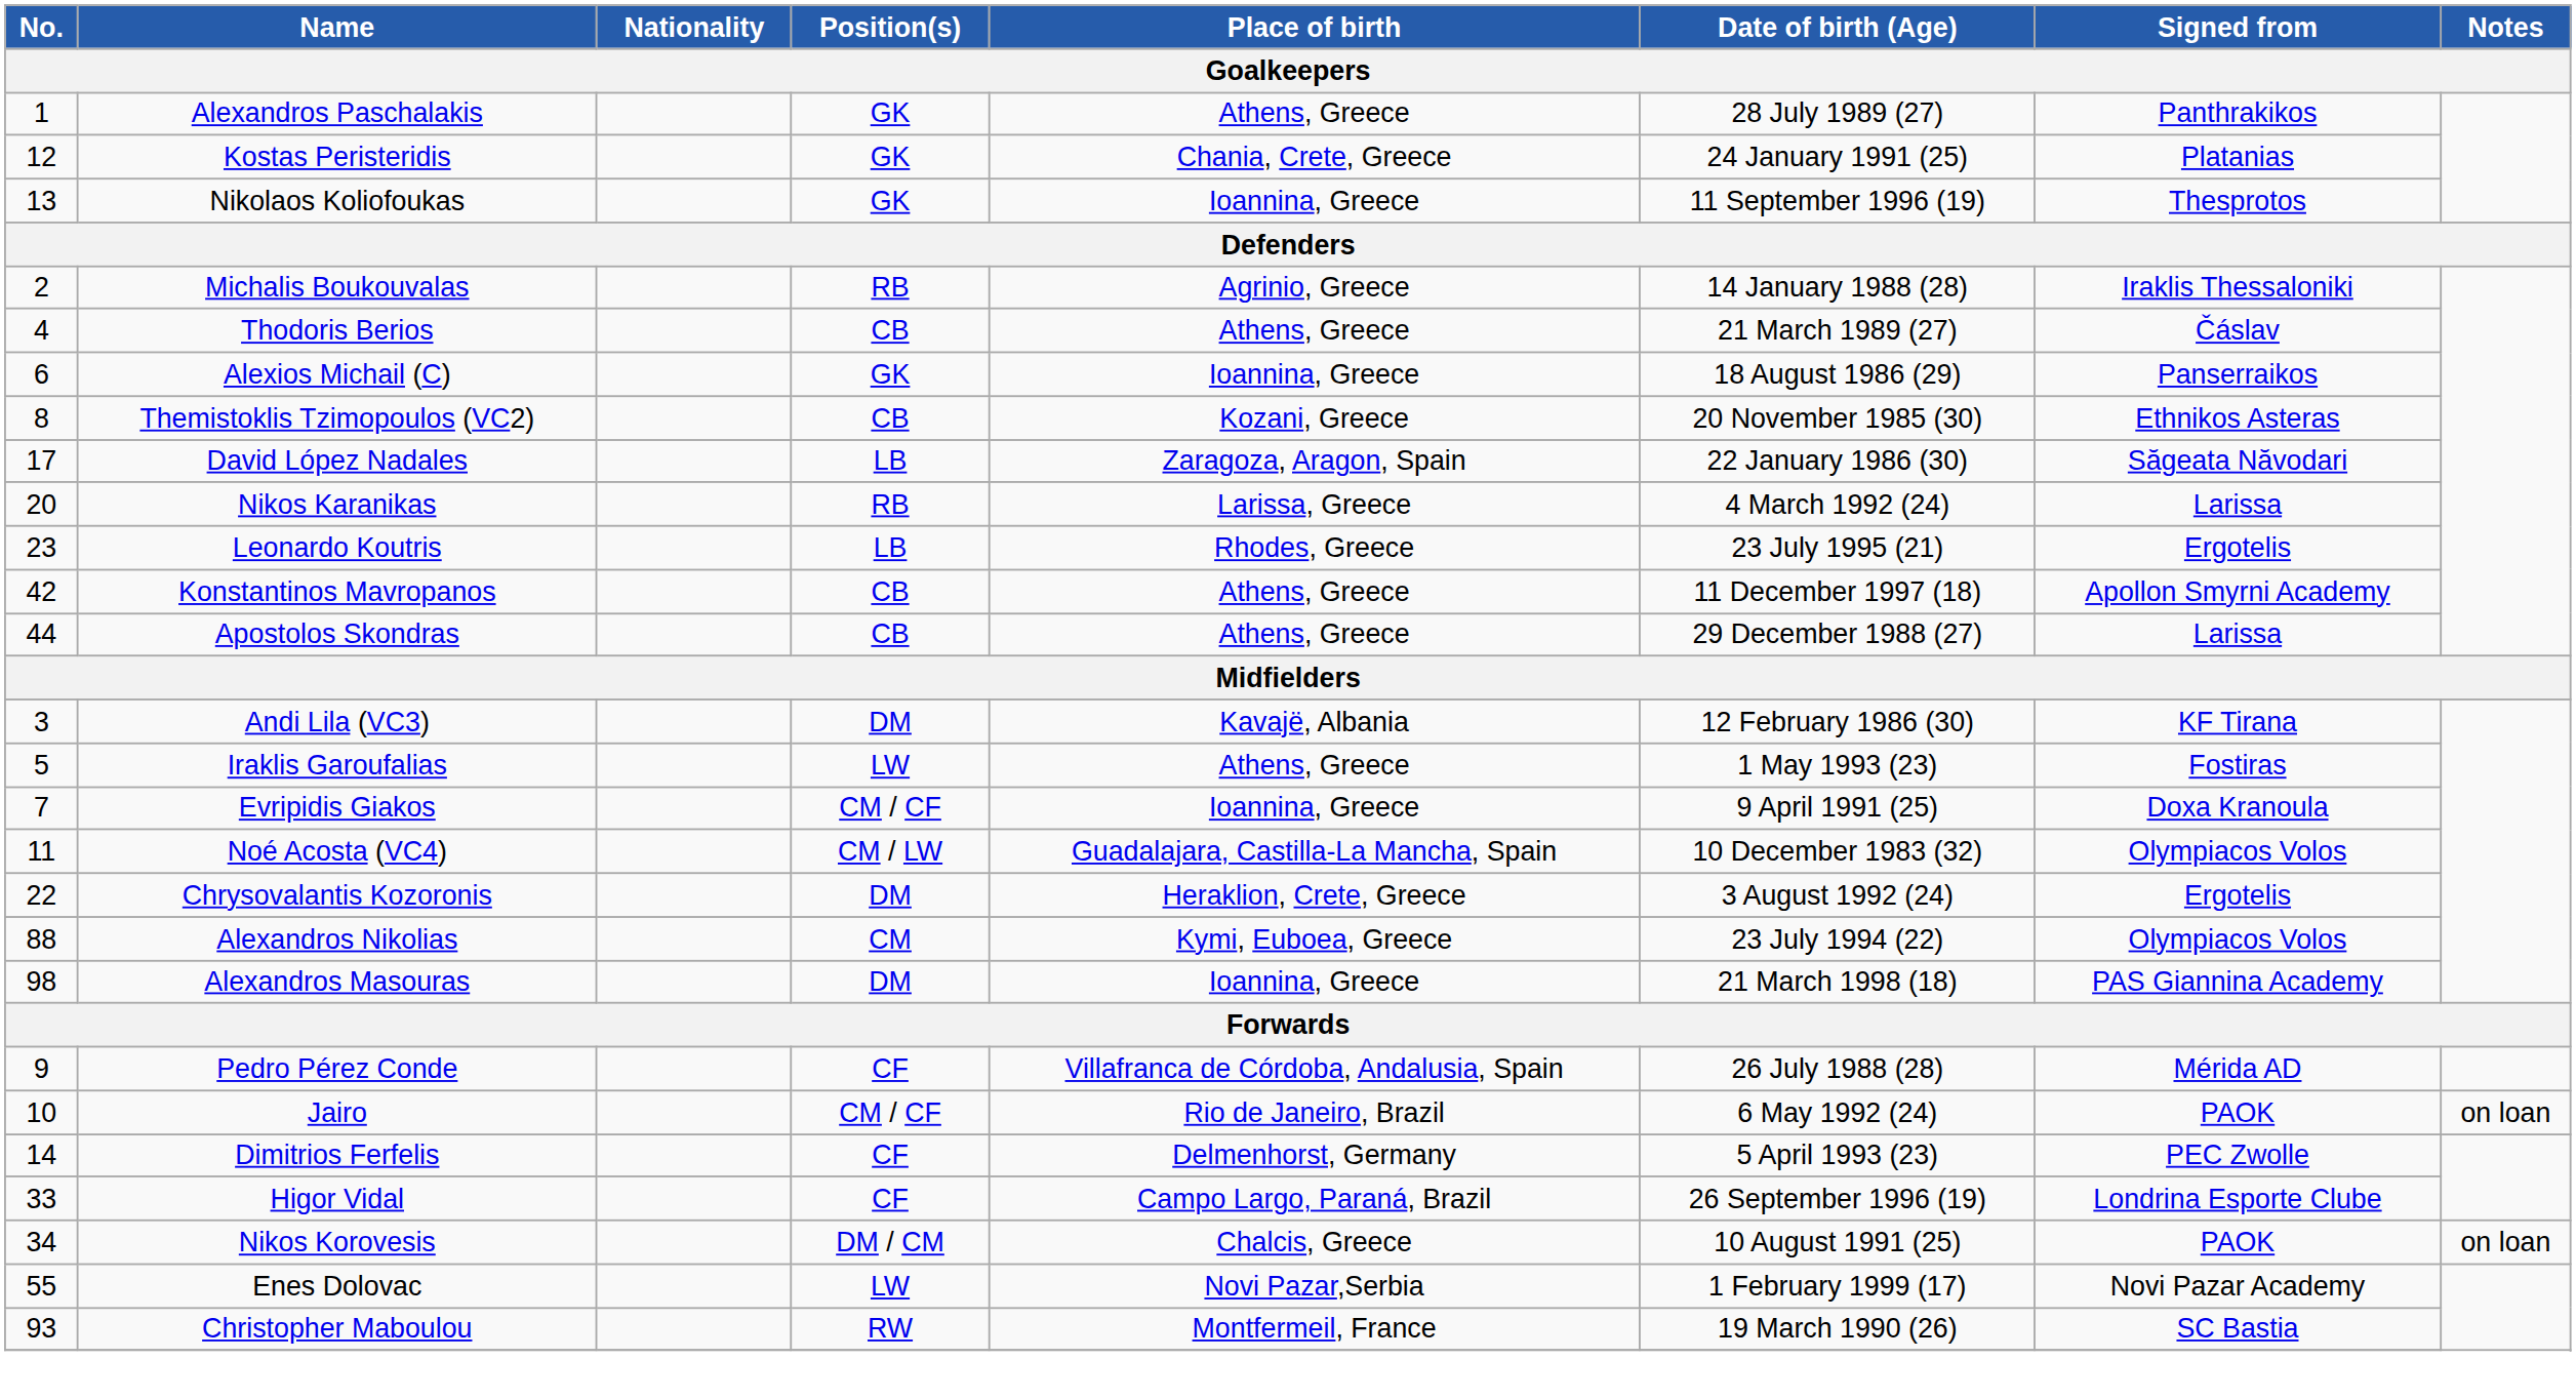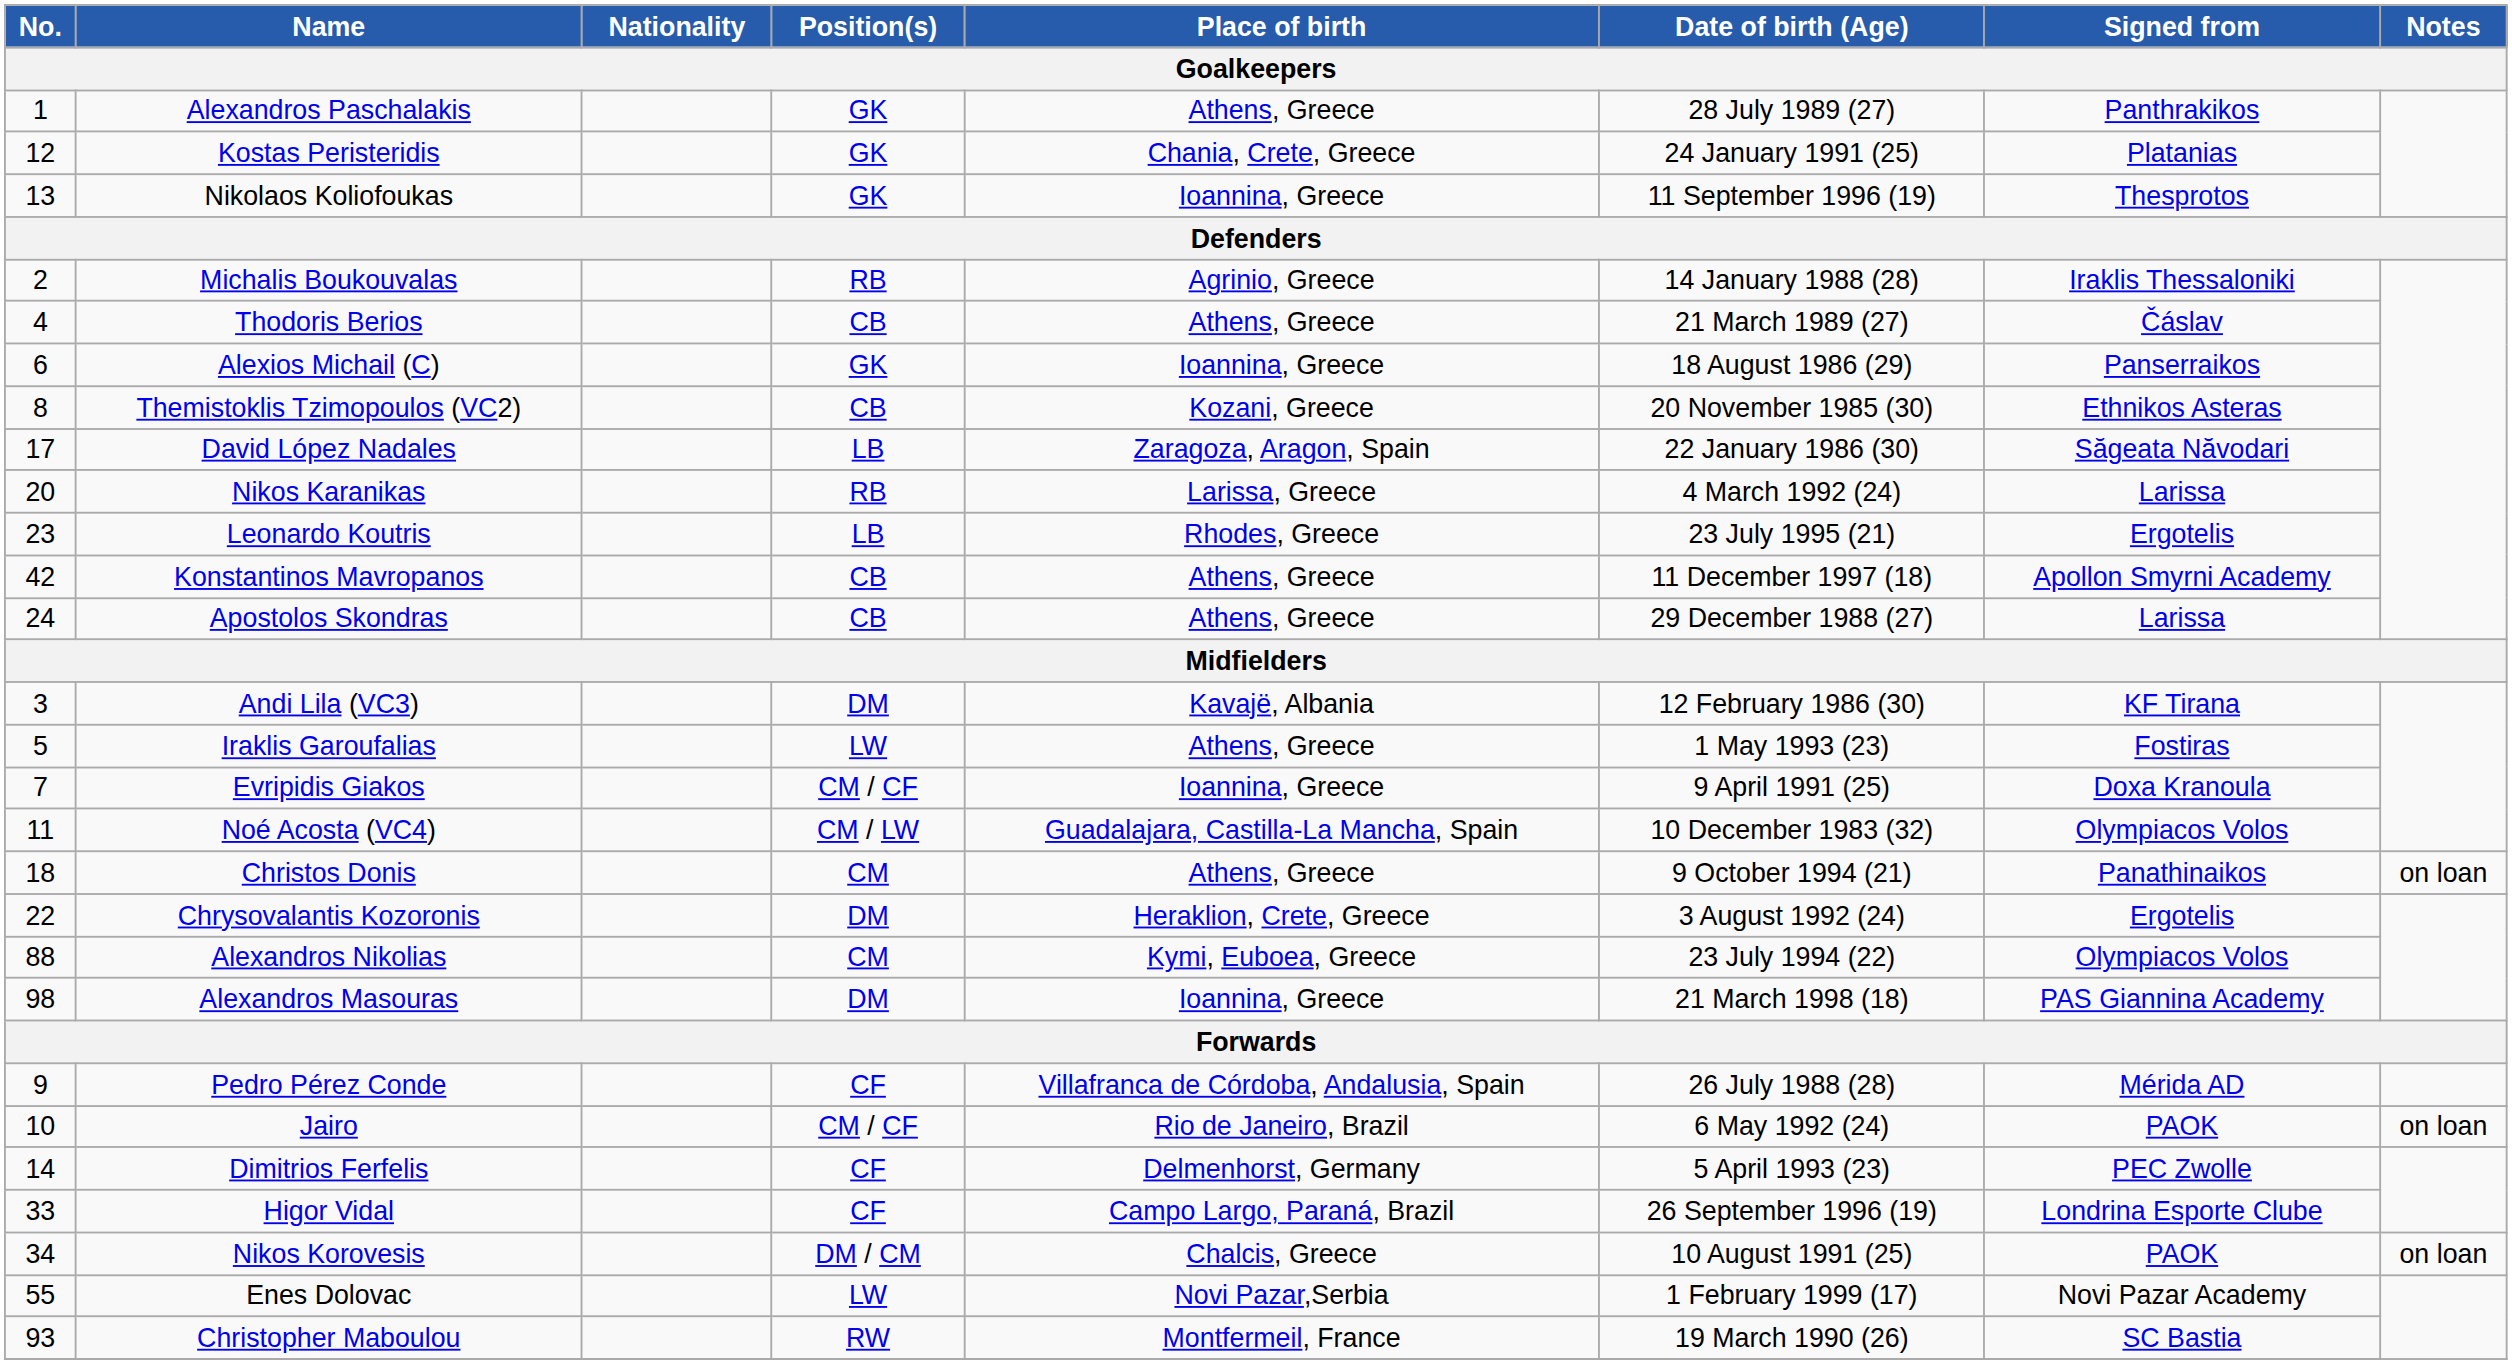Apostolos Skondras | No.: 44 -> 24
+ row: 18 | Christos Donis | CM | Athens, Greece | 9 October 1994 (21) | Panathinaikos | on loan
